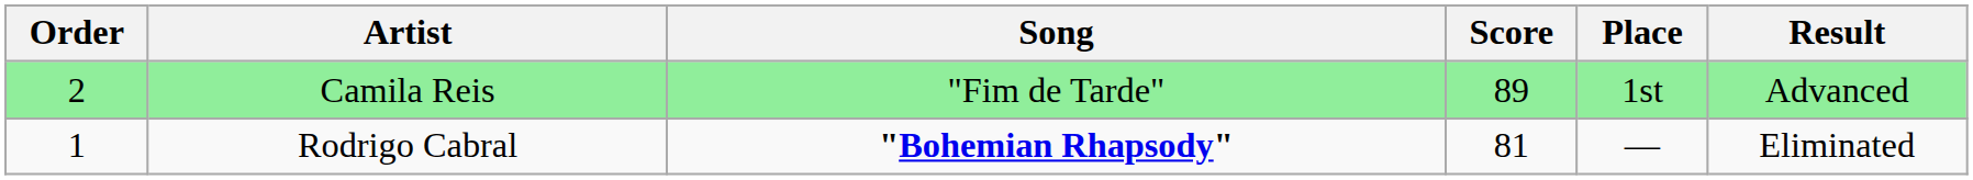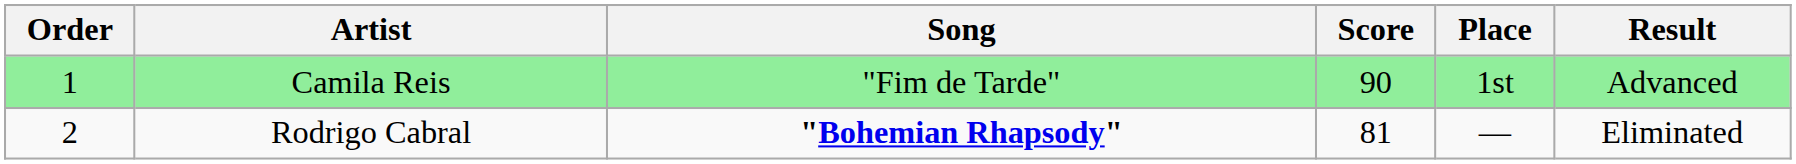Camila Reis | Order: 2 -> 1
Camila Reis | Score: 89 -> 90
Rodrigo Cabral | Order: 1 -> 2
